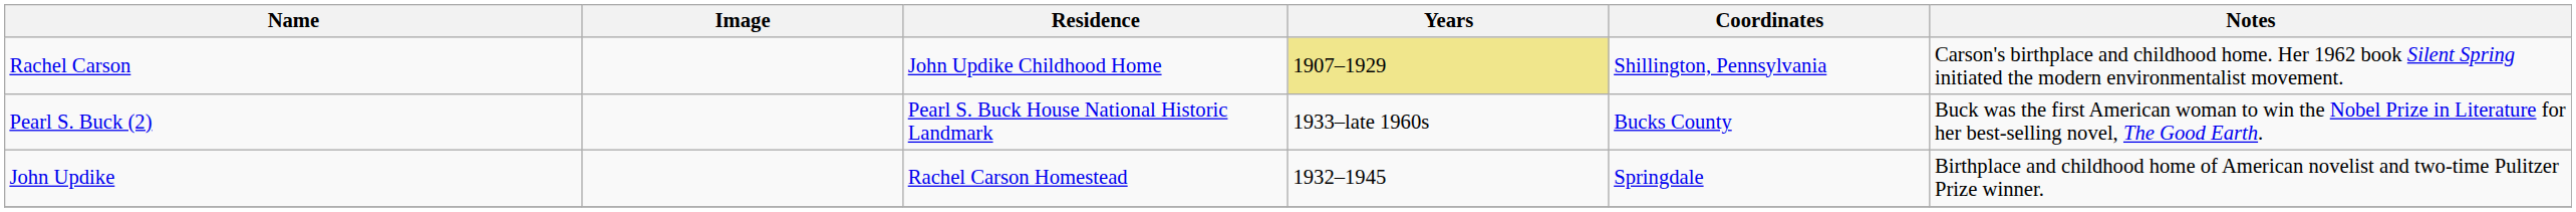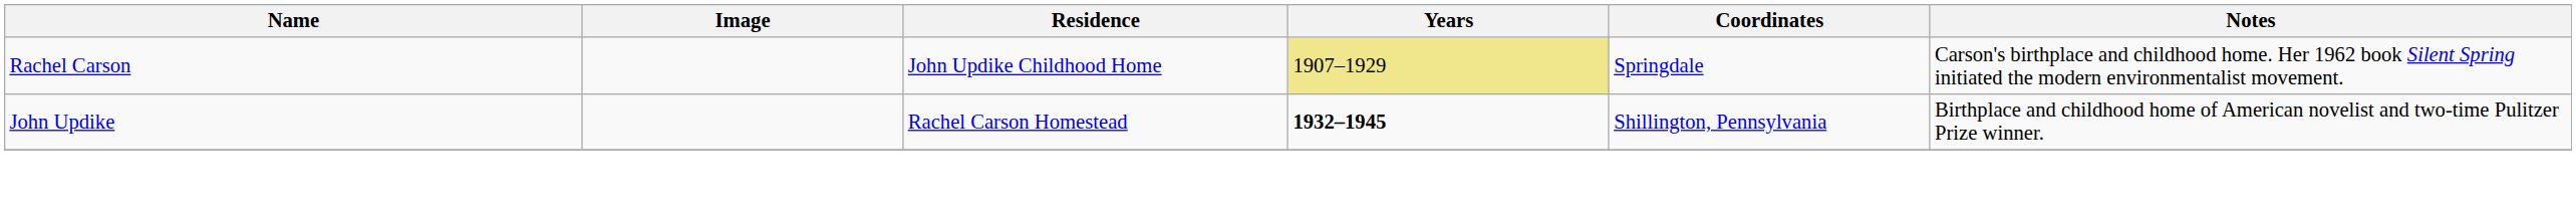Rachel Carson | Coordinates: Shillington, Pennsylvania -> Springdale
- row: Pearl S. Buck (2) | Pearl S. Buck House National Historic Landmark | 1933–late 1960s | Bucks County | Buck was the first American woman to win the Nobel Prize in Literature for her best-selling novel, The Good Earth.
John Updike | Years: normal -> bold
John Updike | Coordinates: Springdale -> Shillington, Pennsylvania
